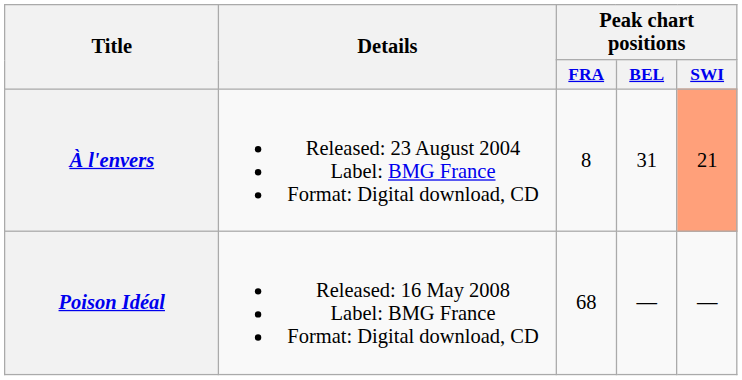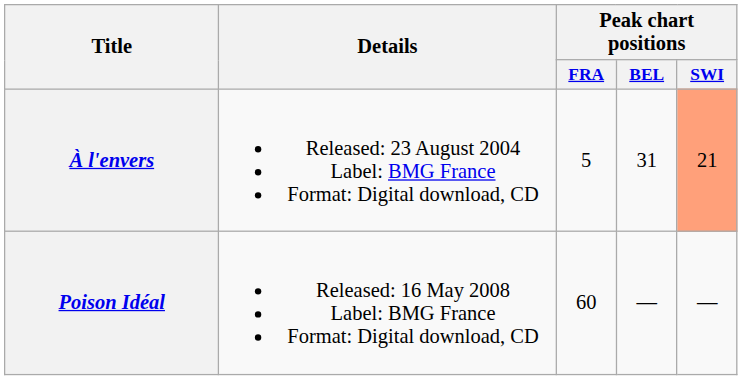À l'envers | Peak chart positions / FRA: 8 -> 5
Poison Idéal | Peak chart positions / FRA: 68 -> 60
